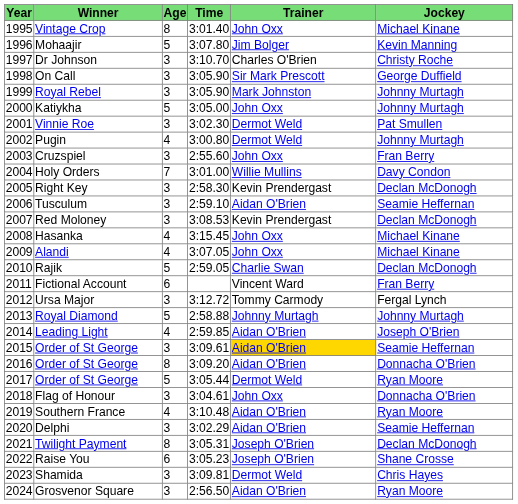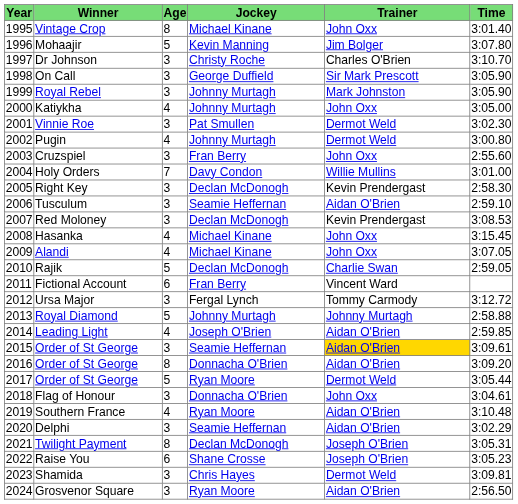columns swapped: Jockey <-> Time
Katiykha | Age: 5 -> 4
